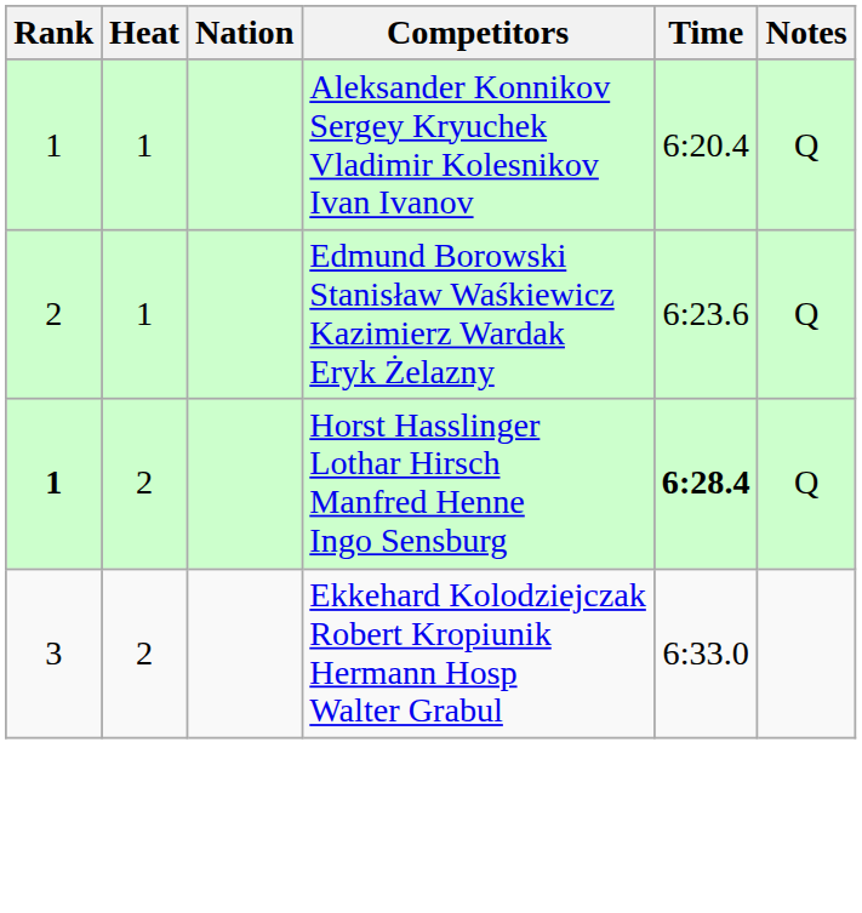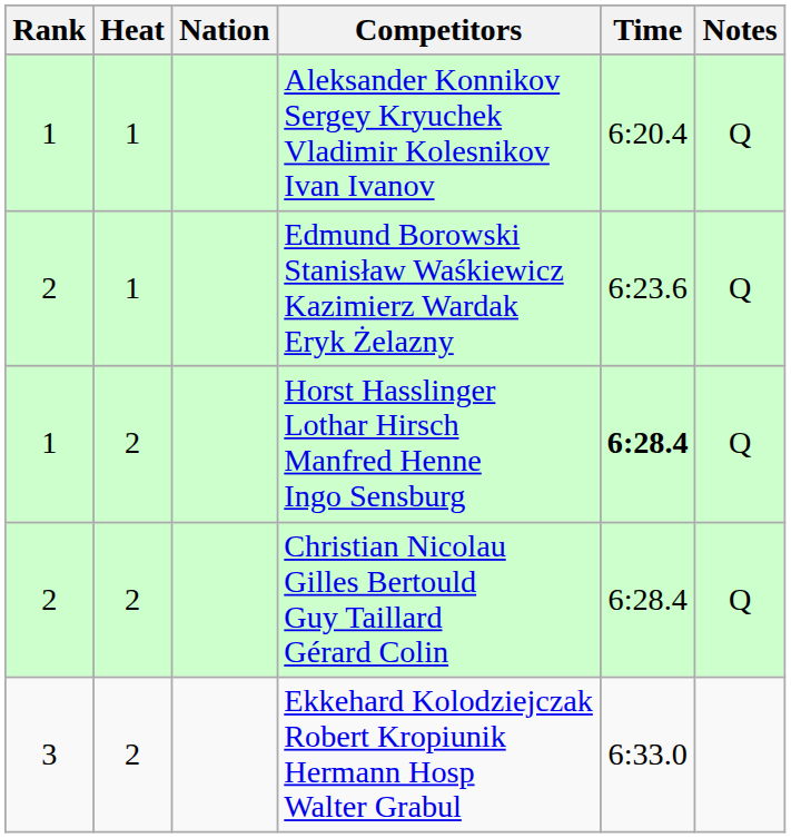Horst Hasslinger Lothar Hirsch Manfred Henne Ingo Sensburg | Rank: bold -> normal
+ row: 2 | 2 | Christian Nicolau Gilles Bertould Guy Taillard Gérard Colin | 6:28.4 | Q
